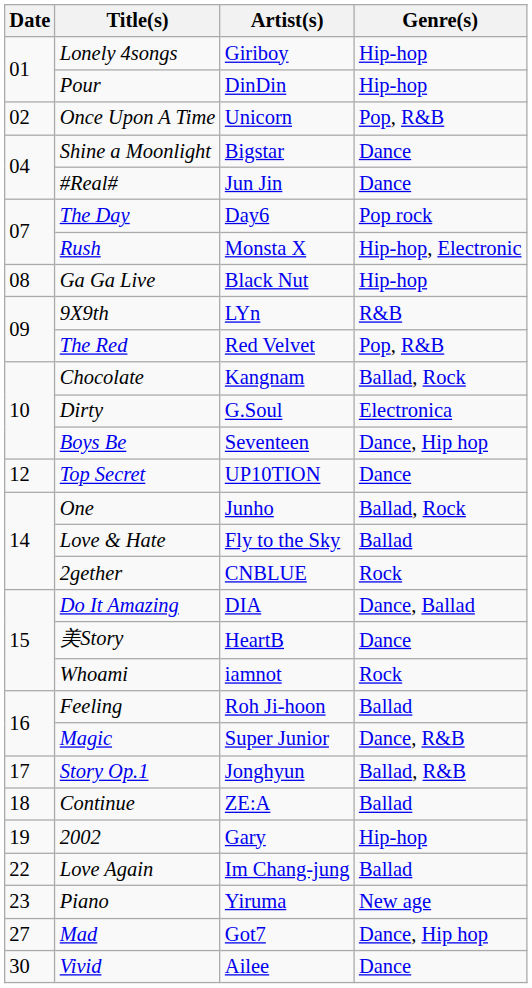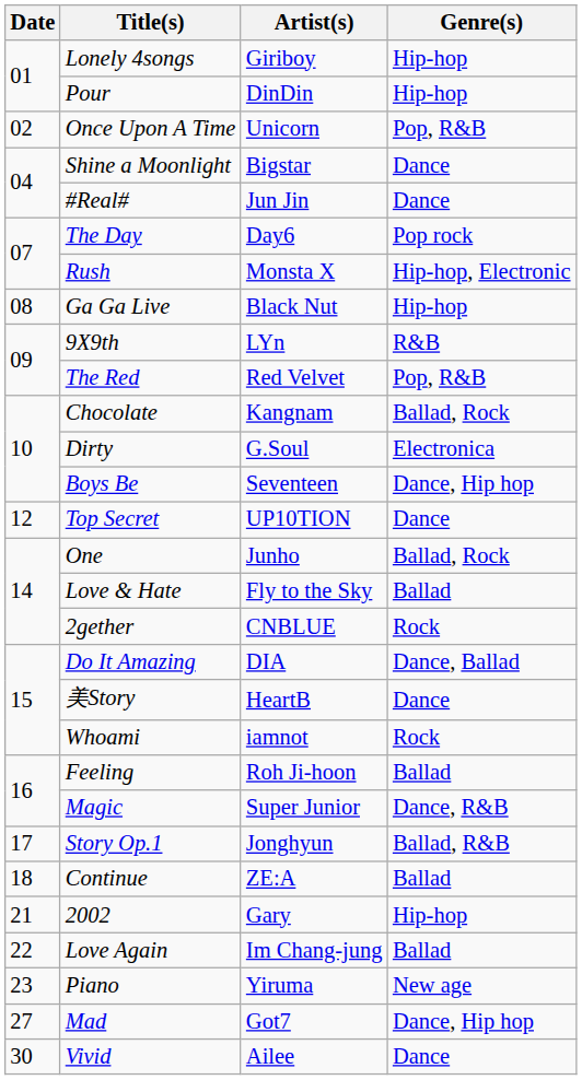2002 | Date: 19 -> 21
